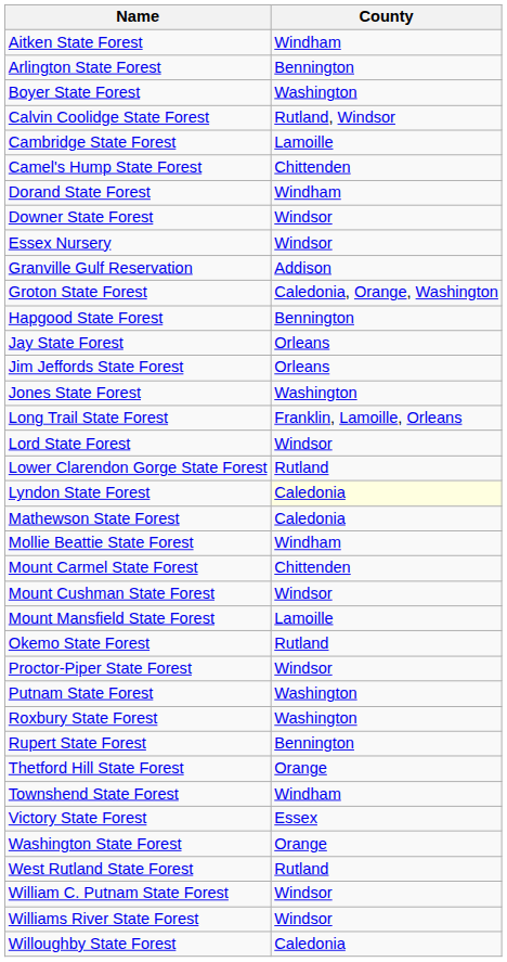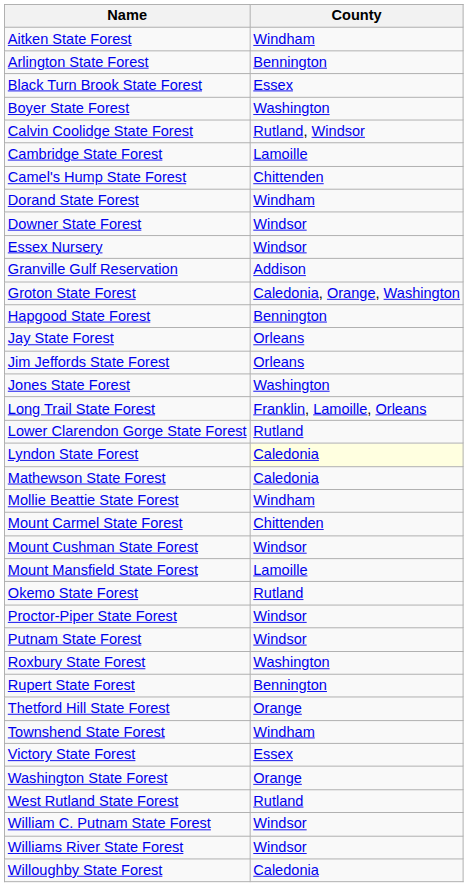+ row: Black Turn Brook State Forest | Essex
- row: Lord State Forest | Windsor
Putnam State Forest | County: Washington -> Windsor
